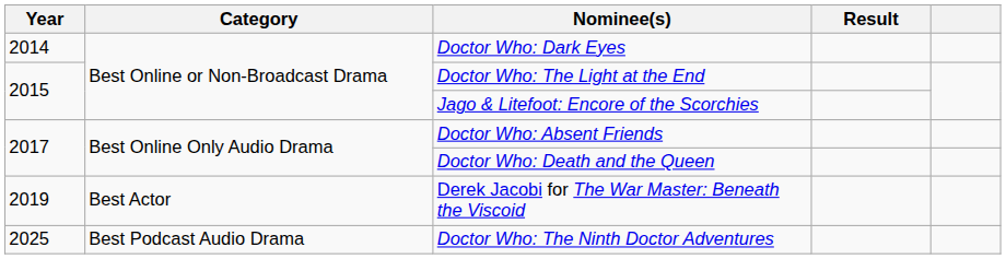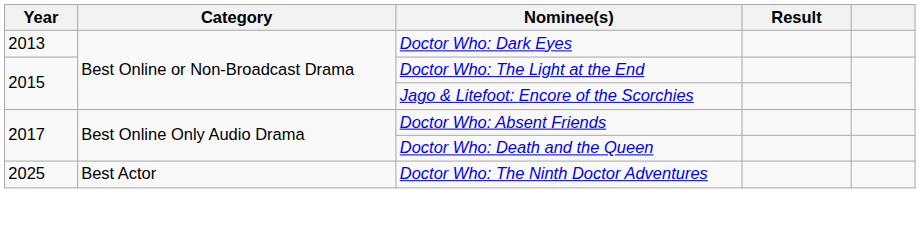Doctor Who: Dark Eyes | Year: 2014 -> 2013
- row: 2019 | Best Actor | Derek Jacobi for The War Master: Beneath the Viscoid
Doctor Who: The Ninth Doctor Adventures | Category: Best Podcast Audio Drama -> Best Actor
